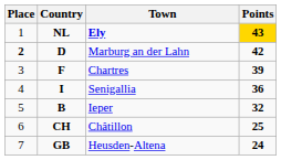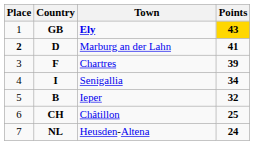Ely | Country: NL -> GB
Marburg an der Lahn | Points: 42 -> 41
Senigallia | Points: 36 -> 34
Heusden-Altena | Country: GB -> NL
